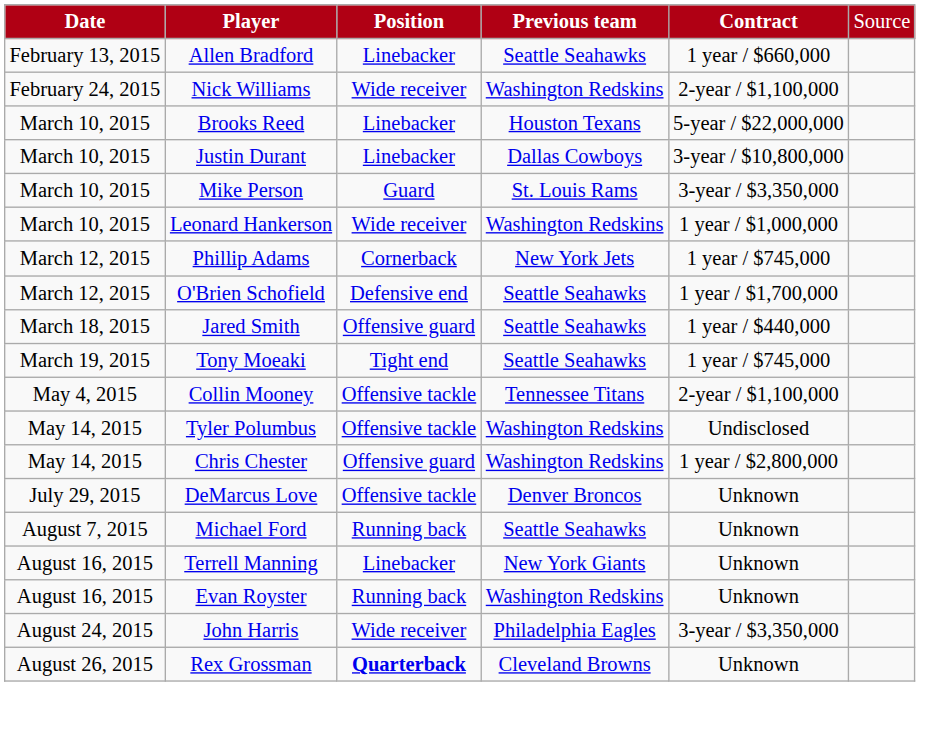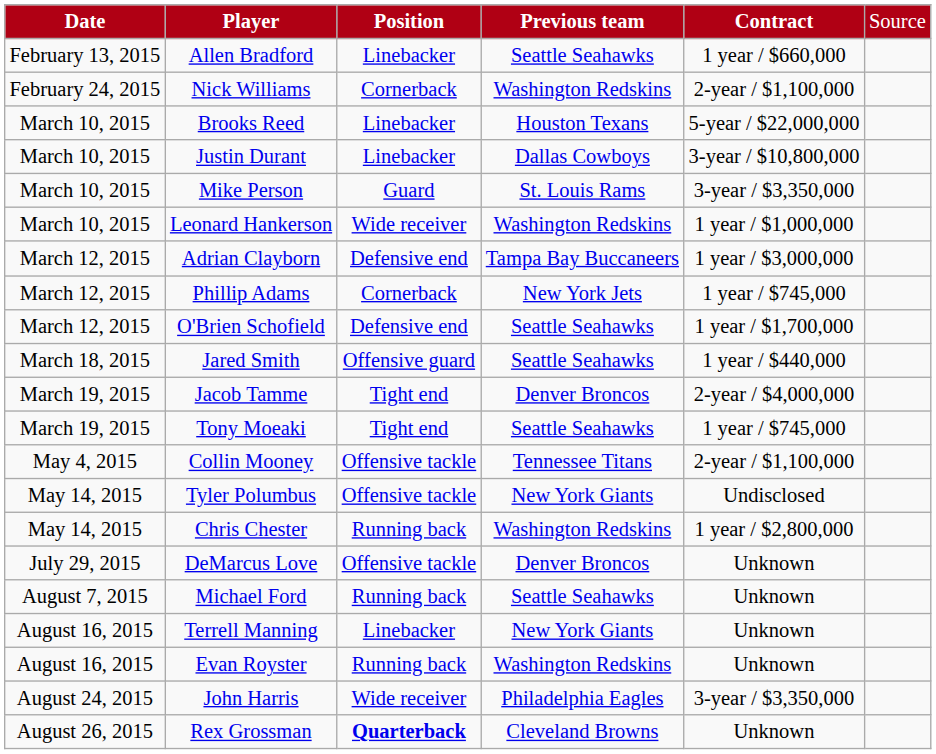Nick Williams | column 3: Wide receiver -> Cornerback
+ row: March 12, 2015 | Adrian Clayborn | Defensive end | Tampa Bay Buccaneers | 1 year / $3,000,000
+ row: March 19, 2015 | Jacob Tamme | Tight end | Denver Broncos | 2-year / $4,000,000
Tyler Polumbus | column 4: Washington Redskins -> New York Giants
Chris Chester | column 3: Offensive guard -> Running back
